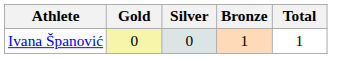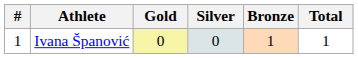+ column: # | 1
